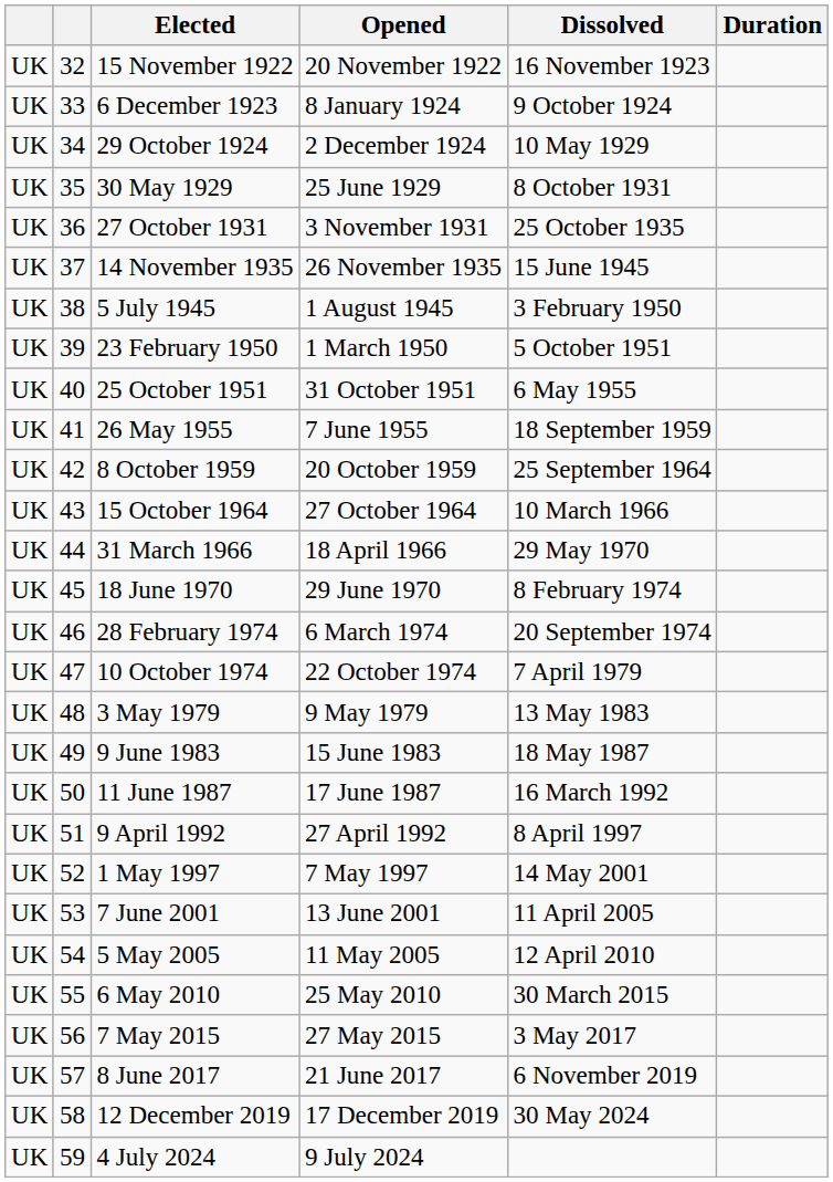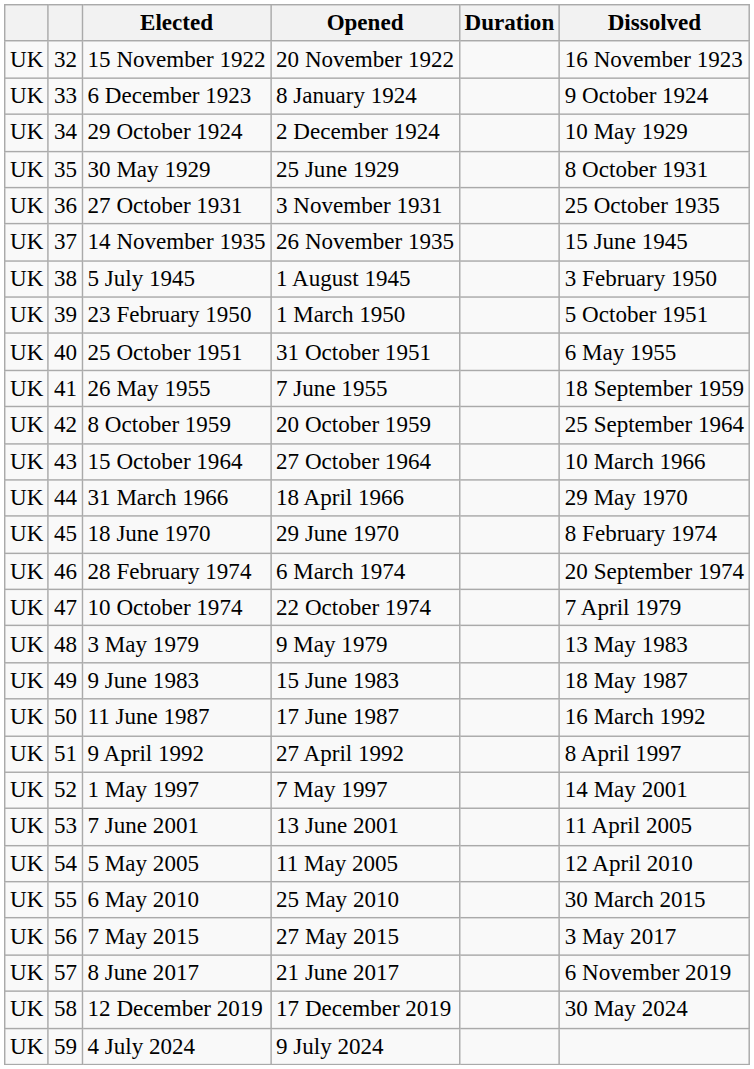columns swapped: Dissolved <-> Duration
